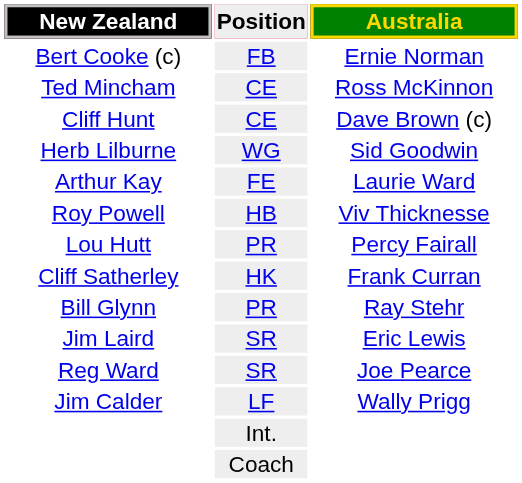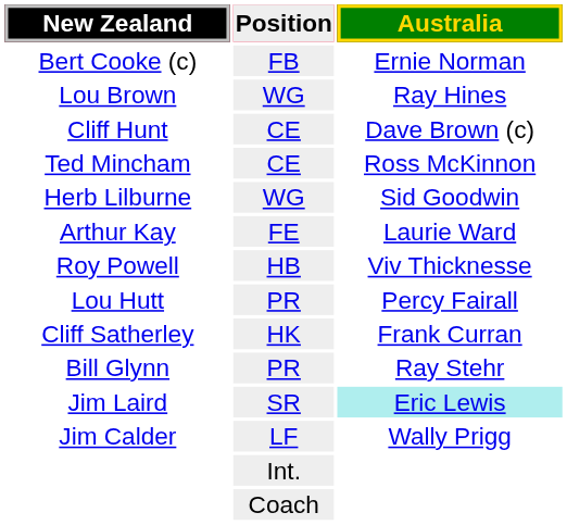+ row: Lou Brown | WG | Ray Hines
rows swapped: Cliff Hunt <-> Ted Mincham
Jim Laird | Australia: no background -> paleturquoise background
- row: Reg Ward | SR | Joe Pearce
